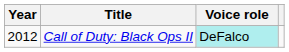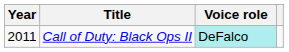Call of Duty: Black Ops II | Year: 2012 -> 2011
